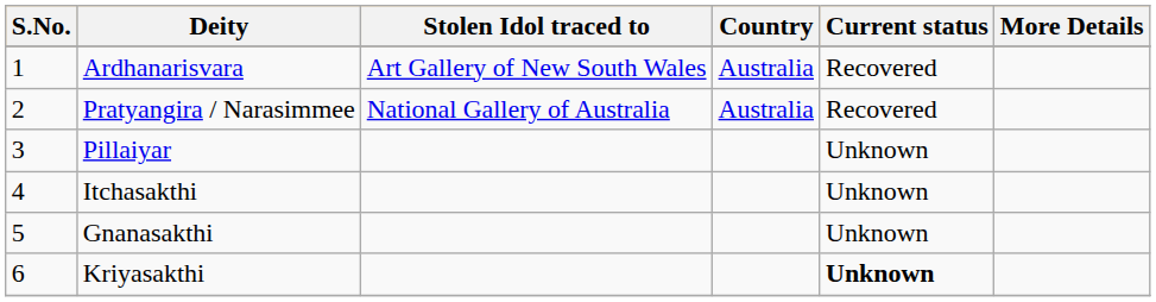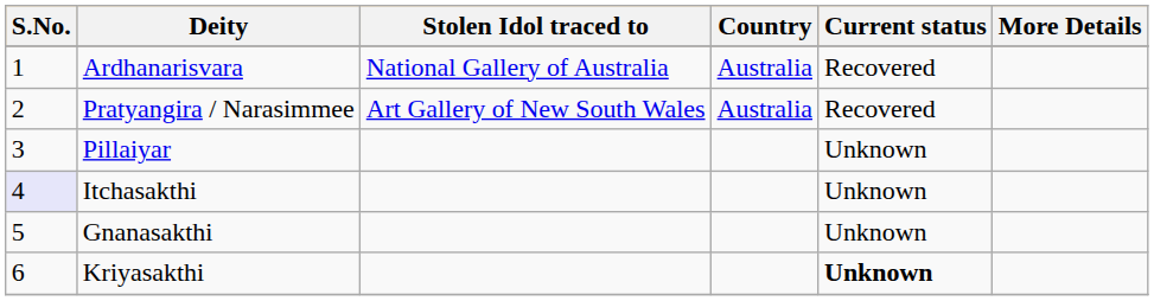Ardhanarisvara | Stolen Idol traced to: Art Gallery of New South Wales -> National Gallery of Australia
Pratyangira / Narasimmee | Stolen Idol traced to: National Gallery of Australia -> Art Gallery of New South Wales
Itchasakthi | S.No.: no background -> lavender background
